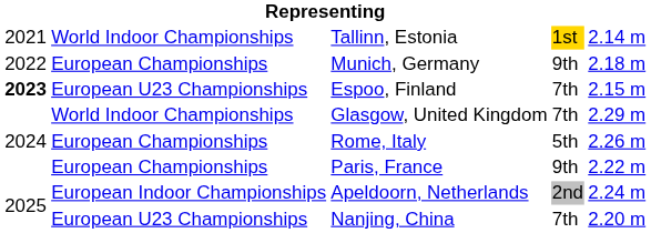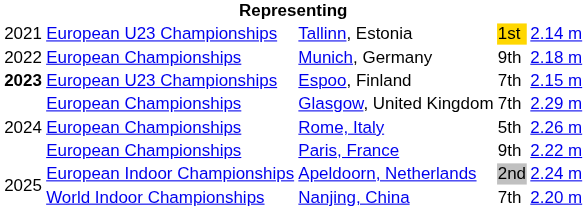Tallinn, Estonia | column 2: World Indoor Championships -> European U23 Championships
Glasgow, United Kingdom | column 2: World Indoor Championships -> European Championships
Nanjing, China | column 2: European U23 Championships -> World Indoor Championships
